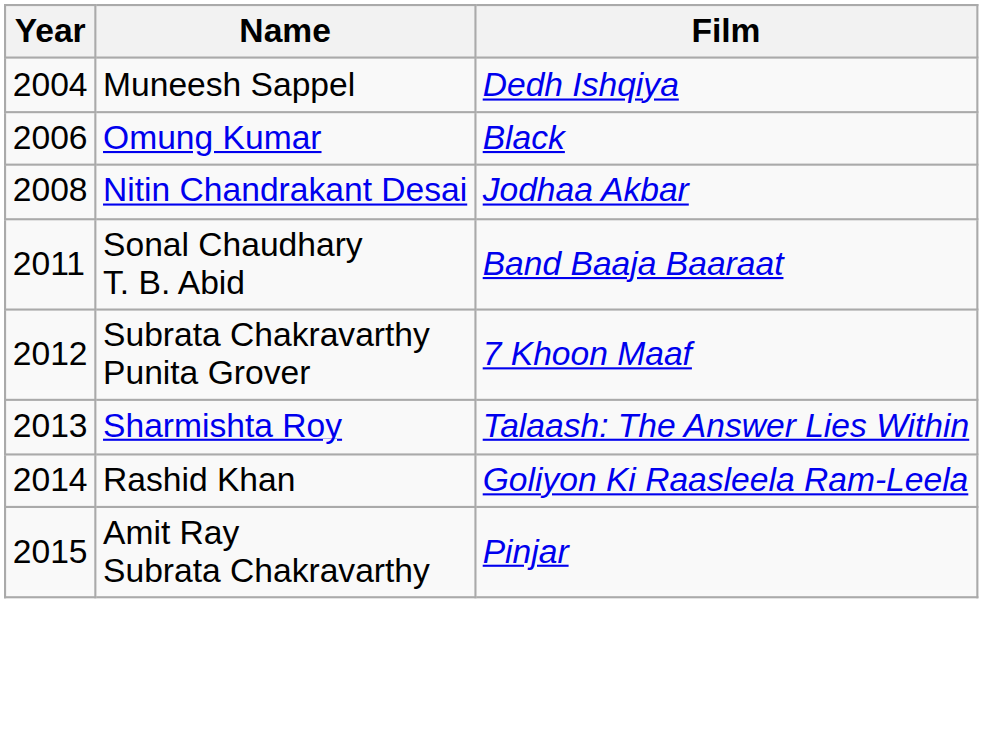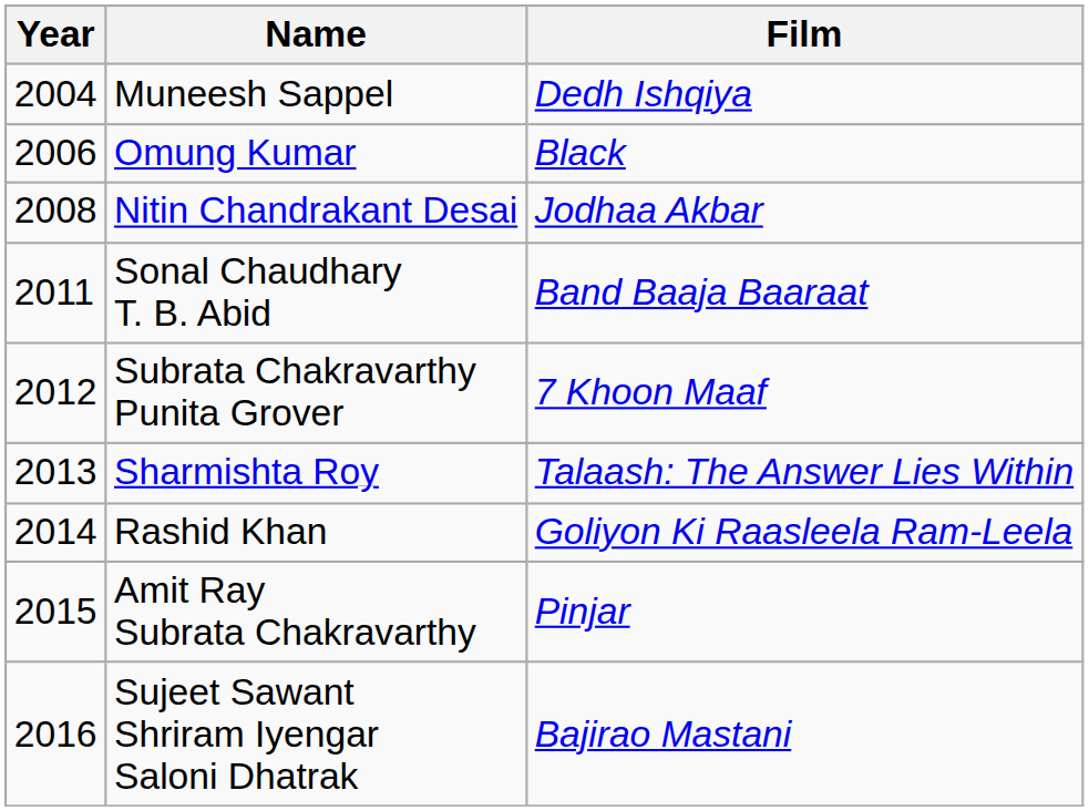+ row: 2016 | Sujeet Sawant Shriram Iyengar Saloni Dhatrak | Bajirao Mastani
